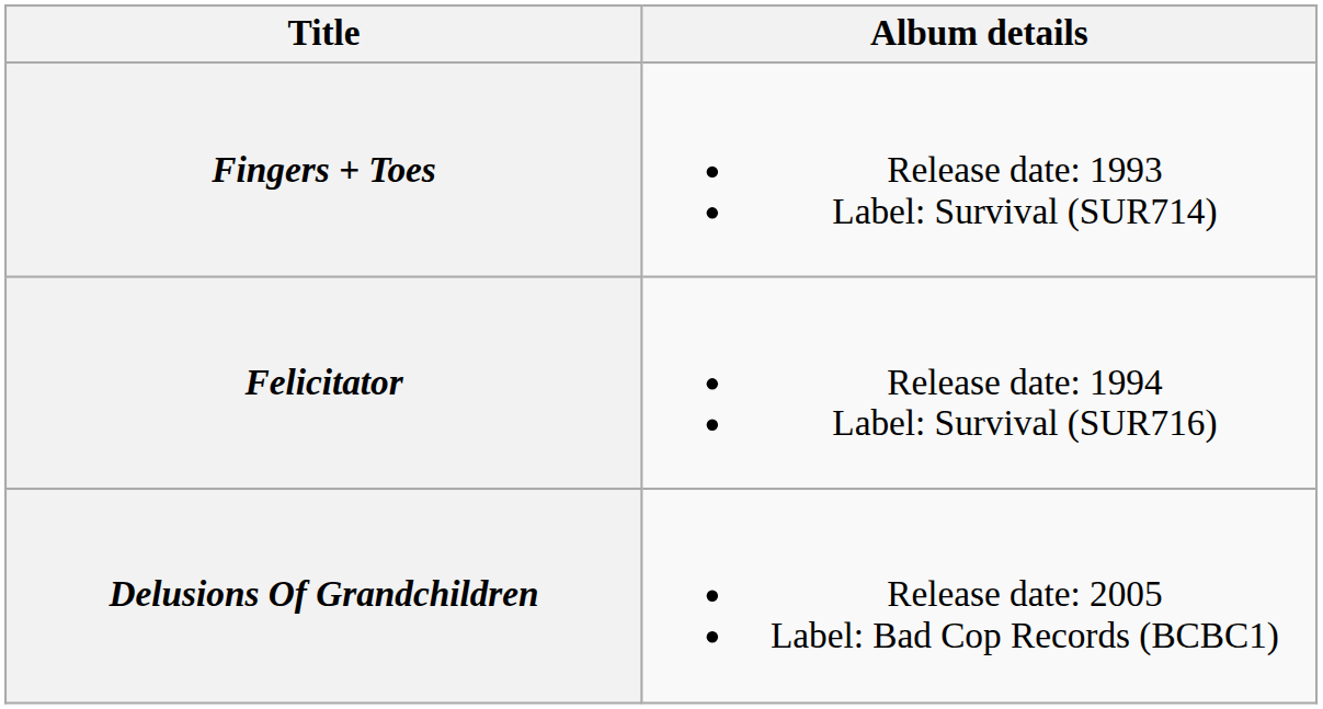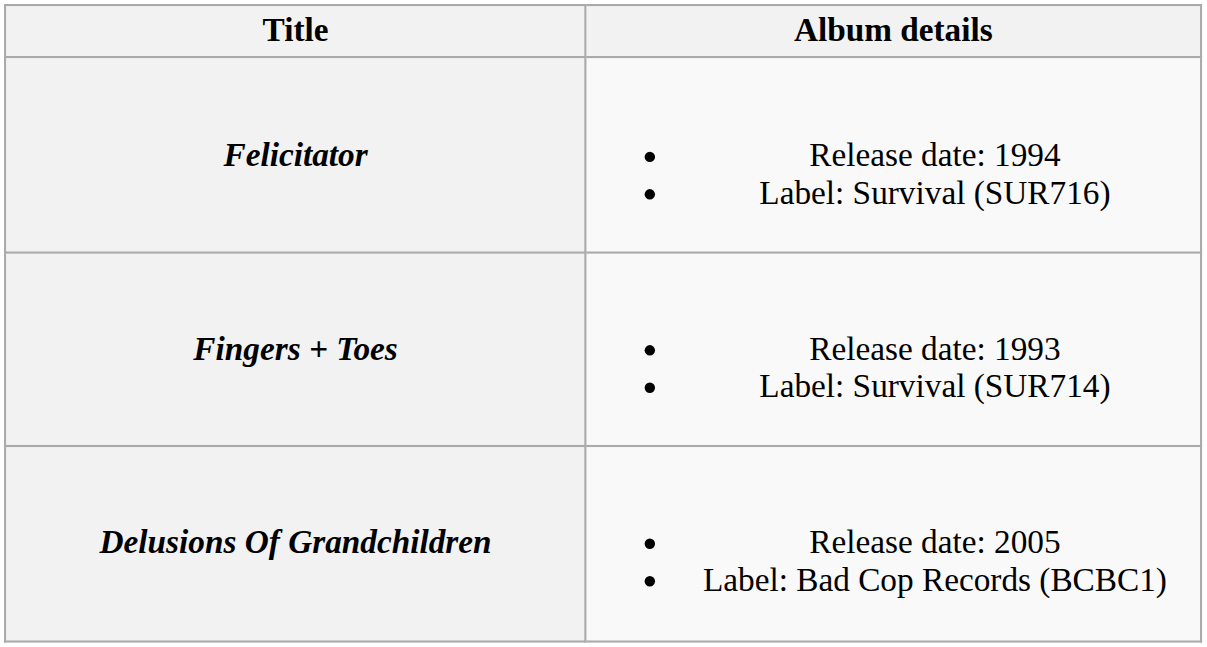rows swapped: Fingers + Toes <-> Felicitator
